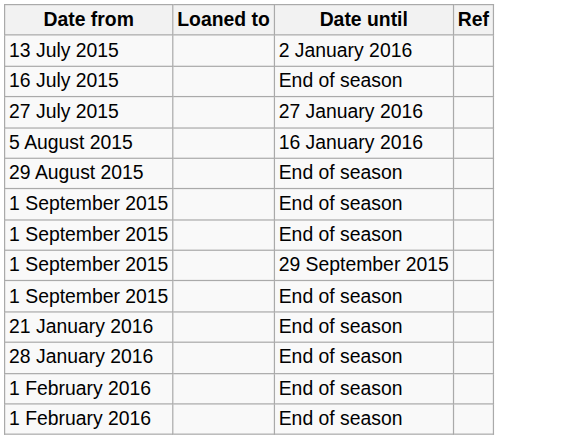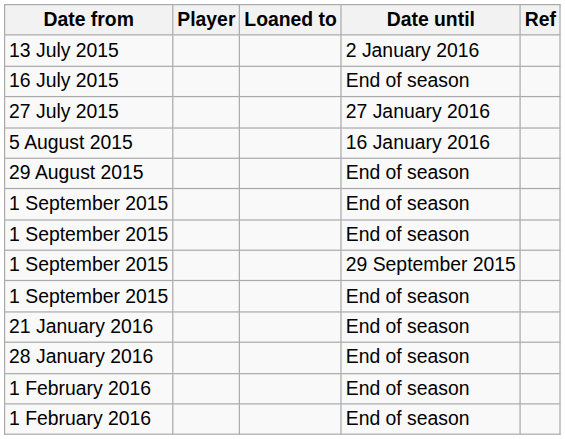+ column: Player
